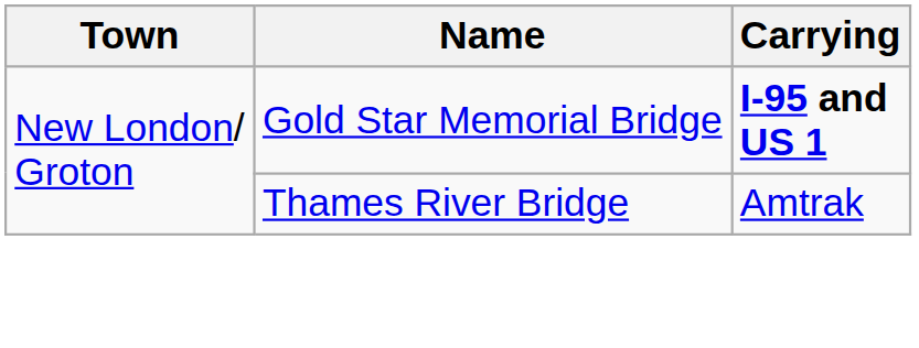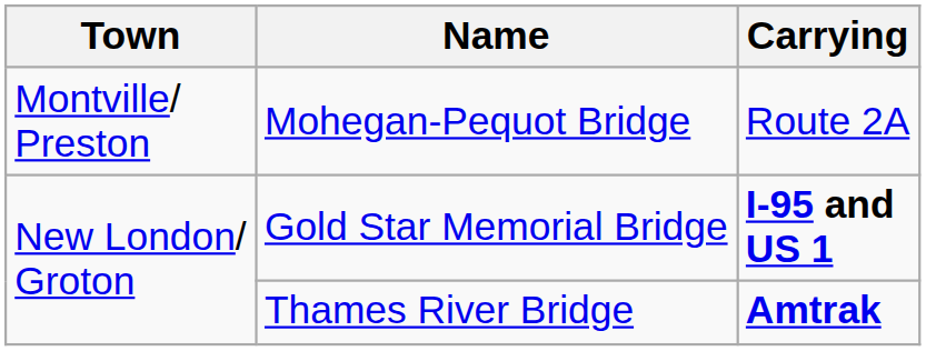+ row: Montville/ Preston | Mohegan-Pequot Bridge | Route 2A
Thames River Bridge | Carrying: normal -> bold
